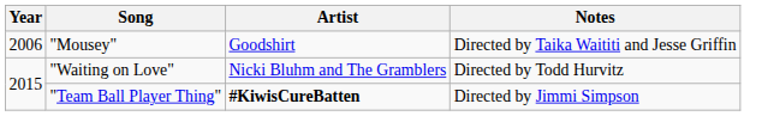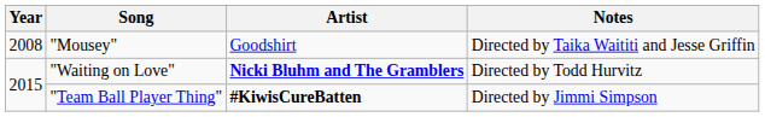"Mousey" | Year: 2006 -> 2008
"Waiting on Love" | Artist: normal -> bold
